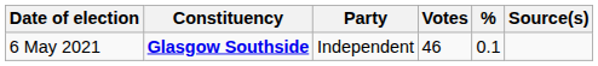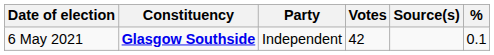columns swapped: % <-> Source(s)
6 May 2021 | Votes: 46 -> 42
